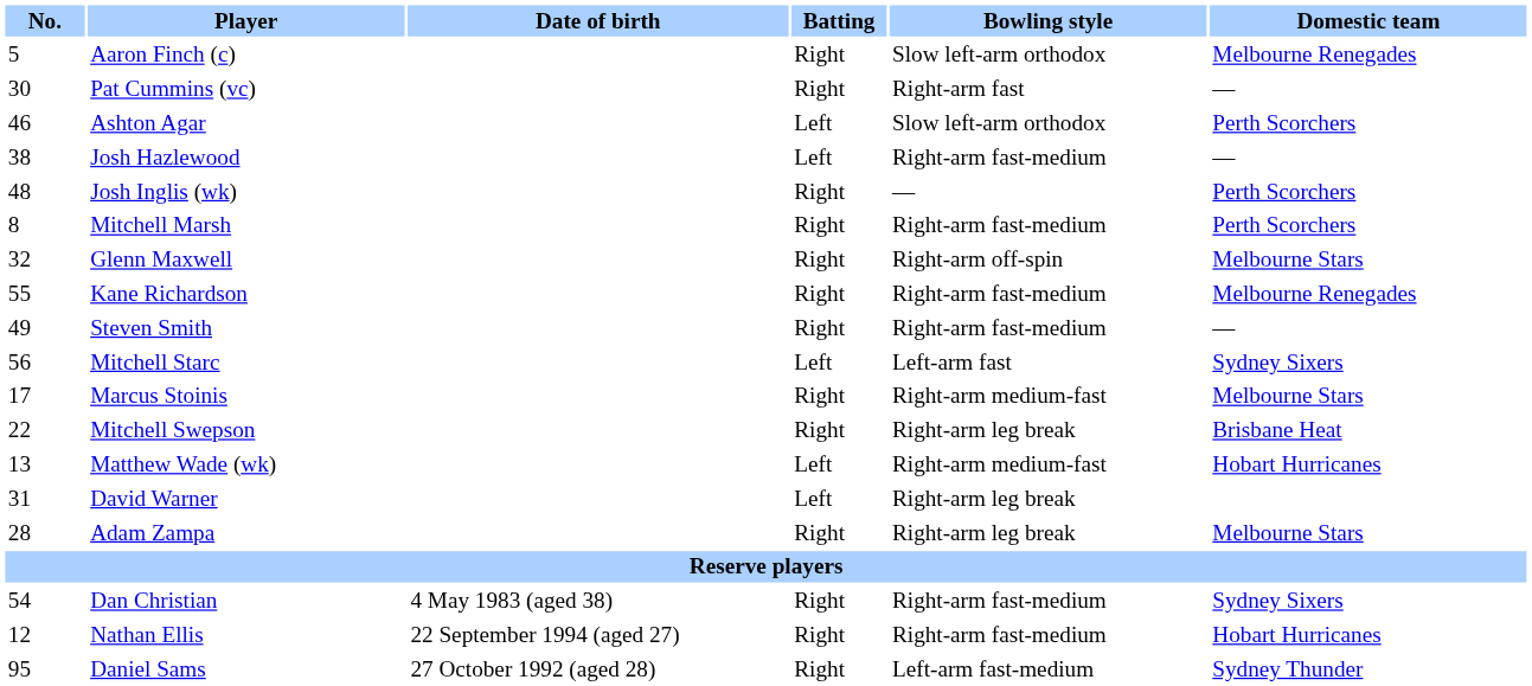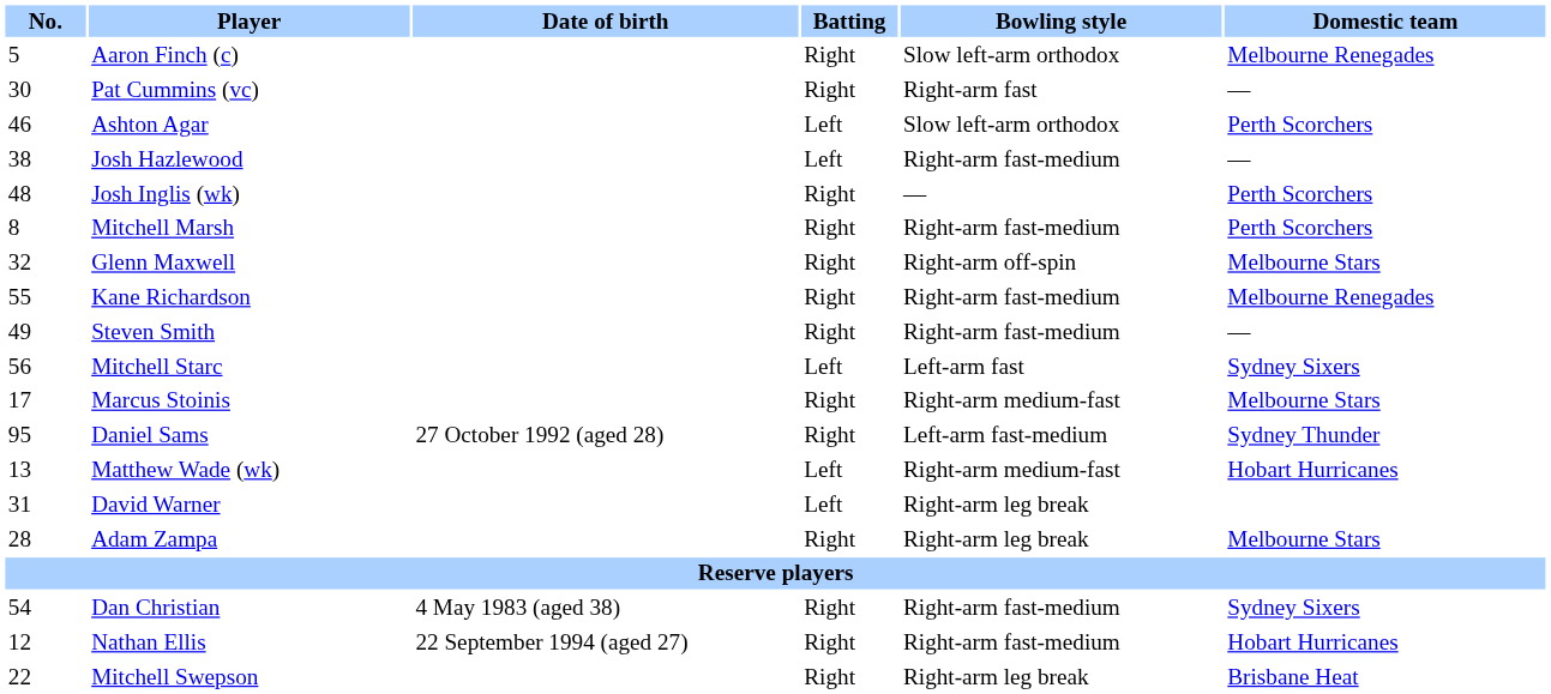rows swapped: Mitchell Swepson <-> Daniel Sams
